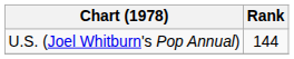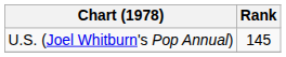U.S. (Joel Whitburn's Pop Annual) | Rank: 144 -> 145
